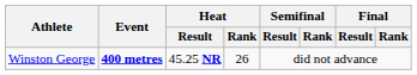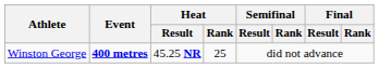Winston George | Heat / Rank: 26 -> 25
